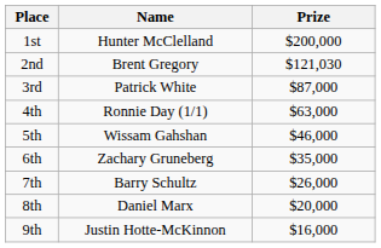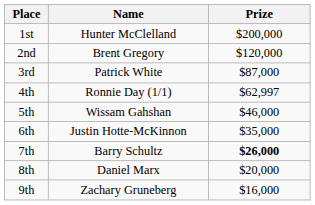2nd | Prize: $121,030 -> $120,000
4th | Prize: $63,000 -> $62,997
6th | Name: Zachary Gruneberg -> Justin Hotte-McKinnon
7th | Prize: normal -> bold
9th | Name: Justin Hotte-McKinnon -> Zachary Gruneberg
